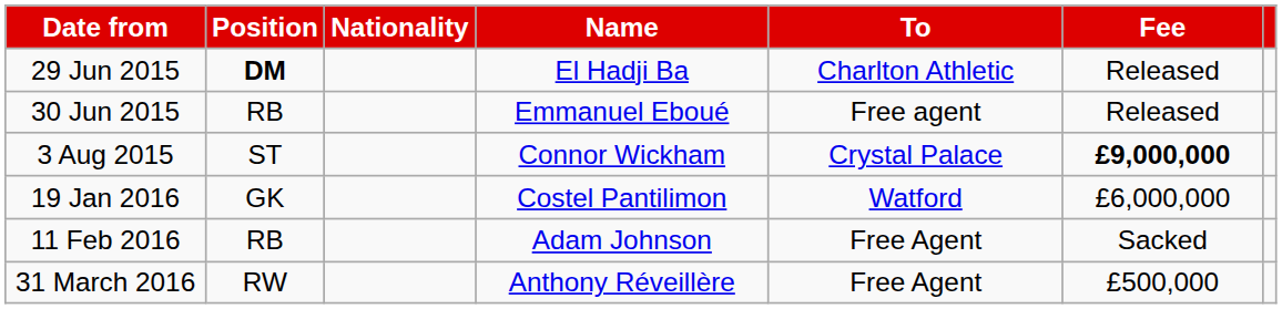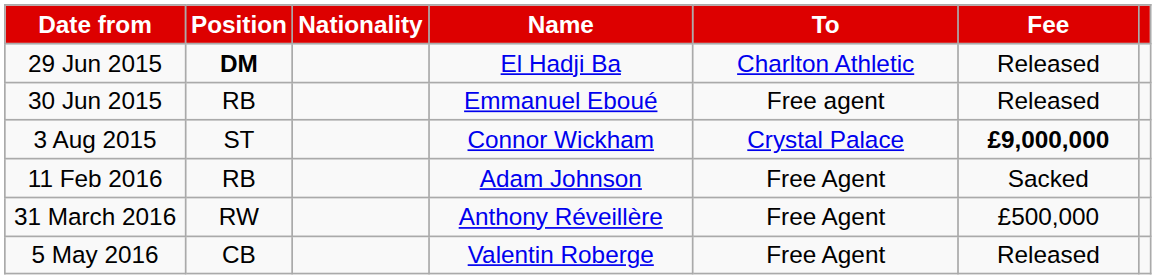- row: 19 Jan 2016 | GK | Costel Pantilimon | Watford | £6,000,000
+ row: 5 May 2016 | CB | Valentin Roberge | Free Agent | Released
